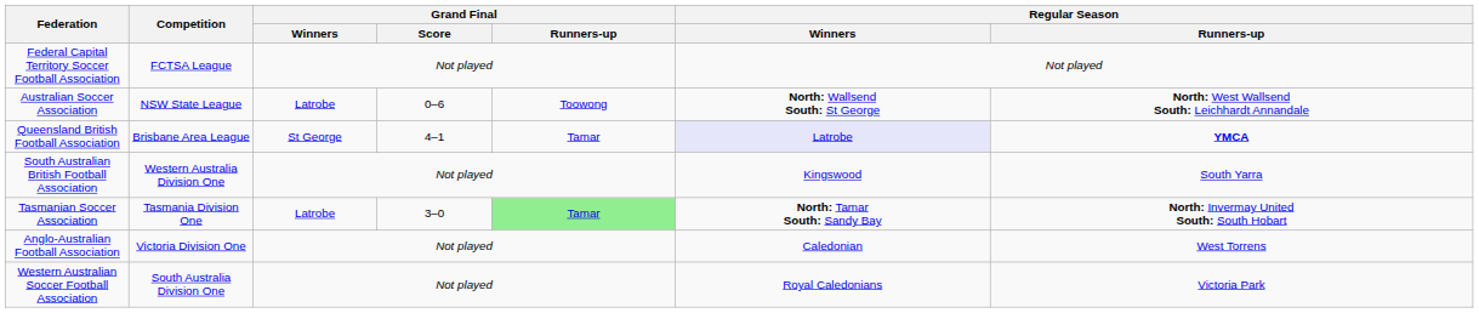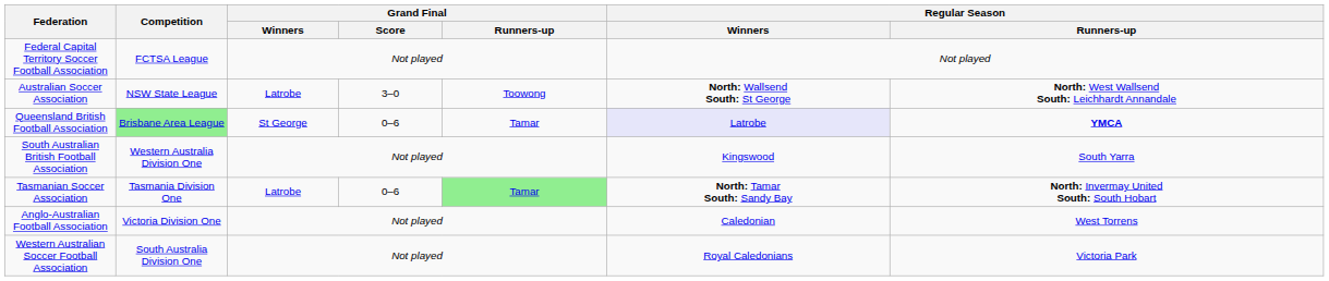Australian Soccer Association | Grand Final / Score: 0–6 -> 3–0
Queensland British Football Association | Competition: no background -> lightgreen background
Queensland British Football Association | Grand Final / Score: 4–1 -> 0–6
Tasmanian Soccer Association | Grand Final / Score: 3–0 -> 0–6
